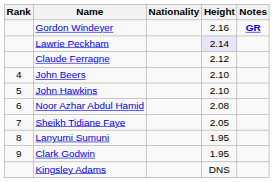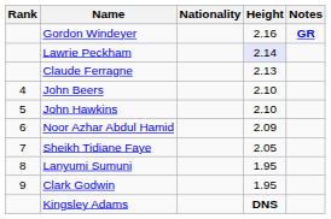Claude Ferragne | Height: 2.12 -> 2.13
Noor Azhar Abdul Hamid | Height: 2.08 -> 2.09
Kingsley Adams | Height: normal -> bold
